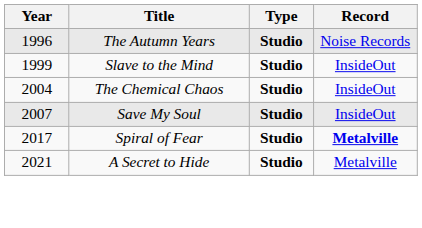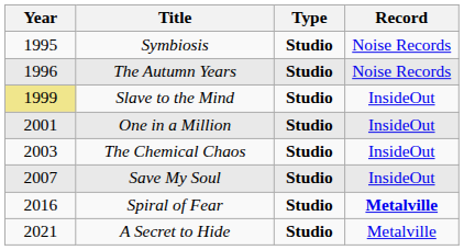+ row: 1995 | Symbiosis | Studio | Noise Records
Slave to the Mind | Year: no background -> khaki background
+ row: 2001 | One in a Million | Studio | InsideOut
The Chemical Chaos | Year: 2004 -> 2003
Spiral of Fear | Year: 2017 -> 2016
